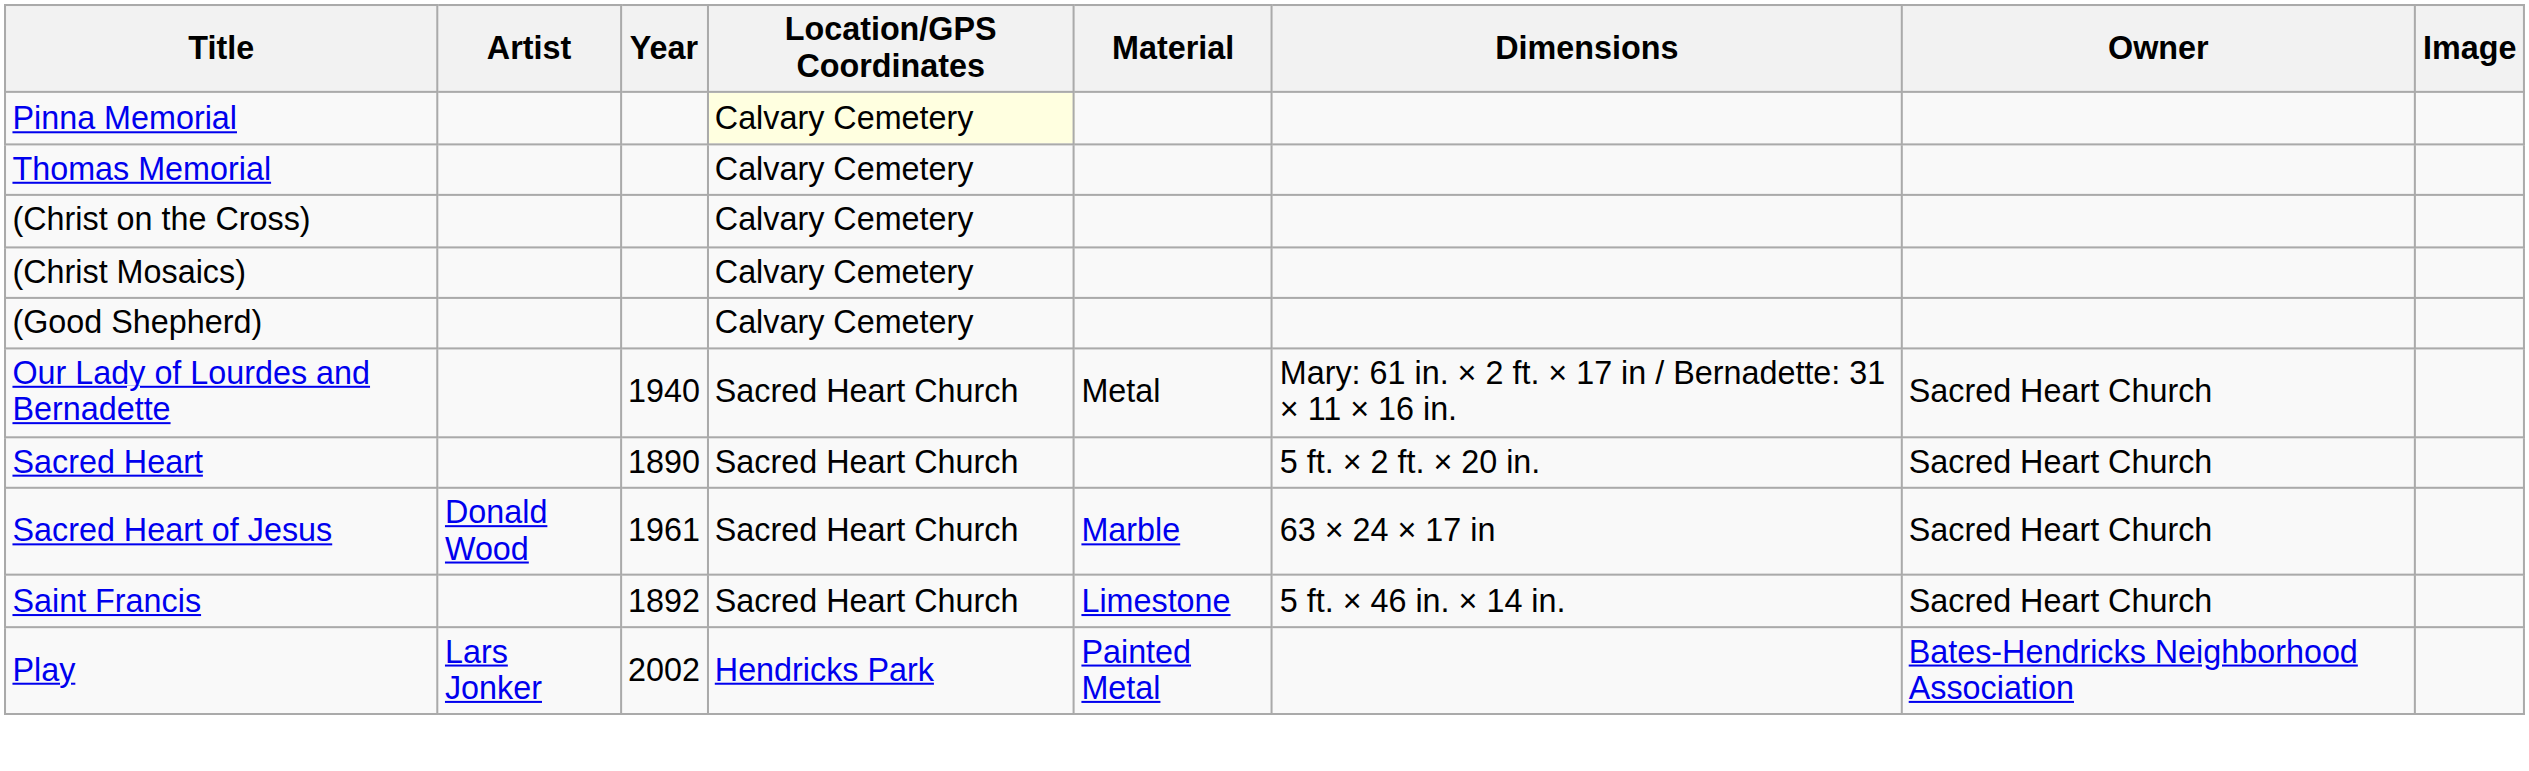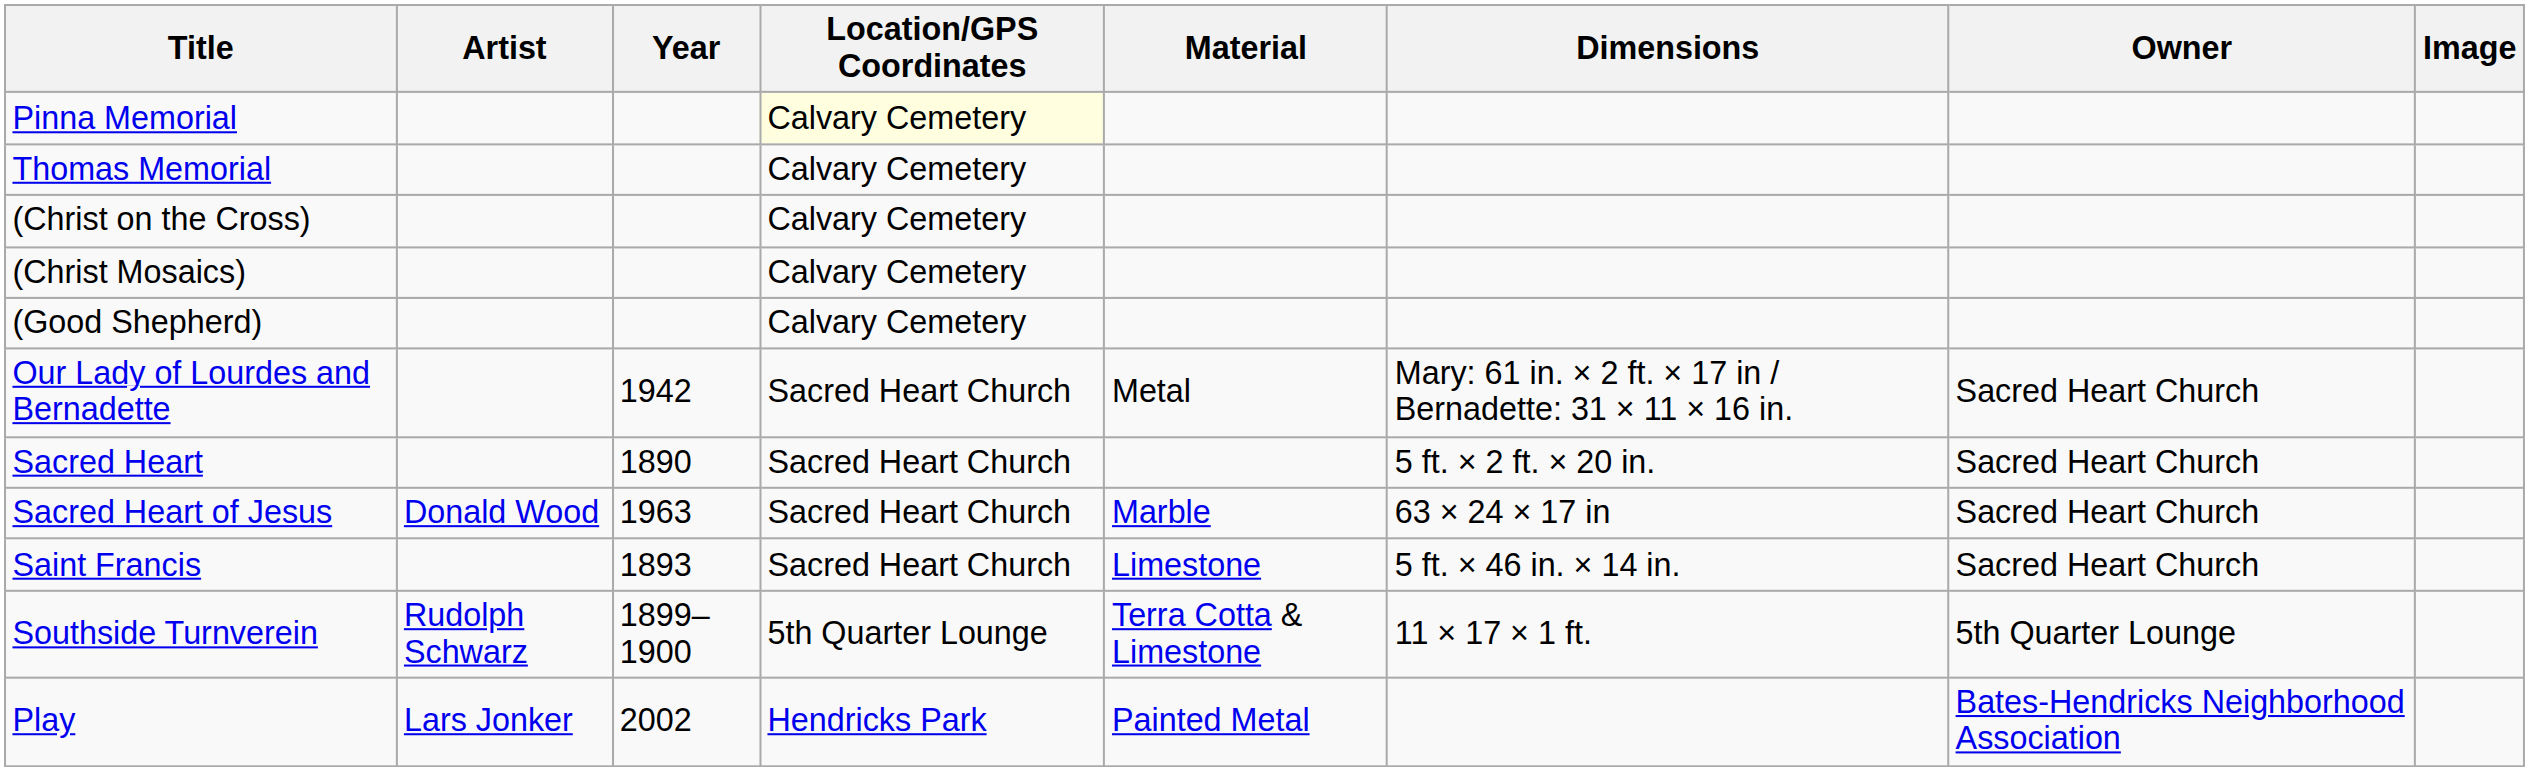Our Lady of Lourdes and Bernadette | Year: 1940 -> 1942
Sacred Heart of Jesus | Year: 1961 -> 1963
Saint Francis | Year: 1892 -> 1893
+ row: Southside Turnverein | Rudolph Schwarz | 1899–1900 | 5th Quarter Lounge | Terra Cotta & Limestone | 11 × 17 × 1 ft. | 5th Quarter Lounge
